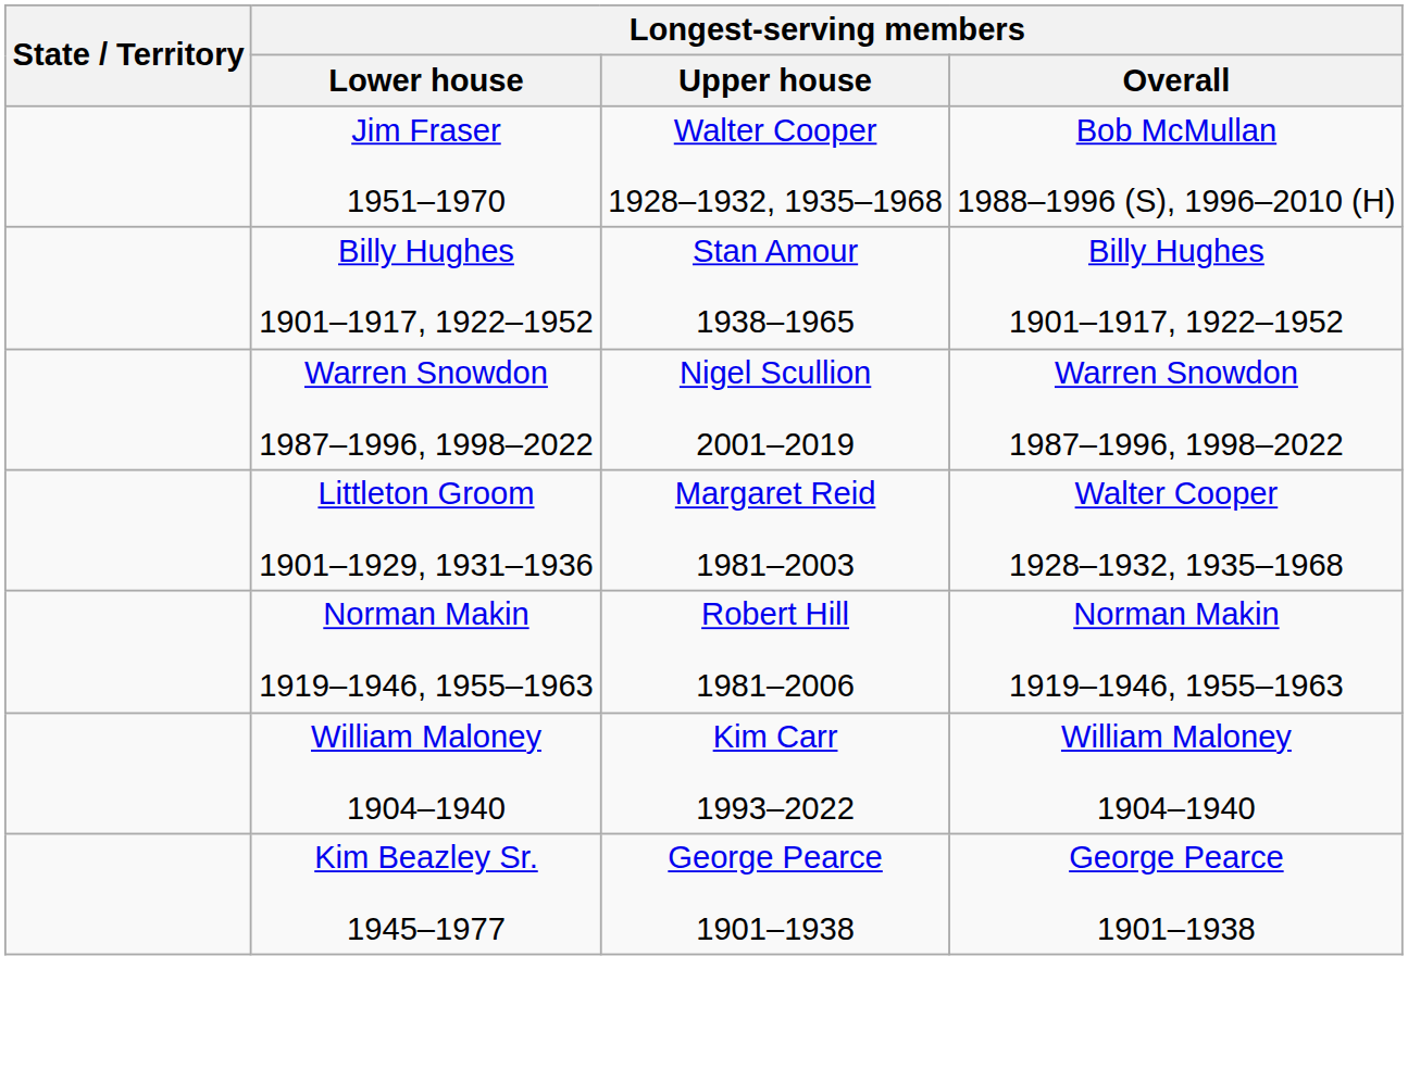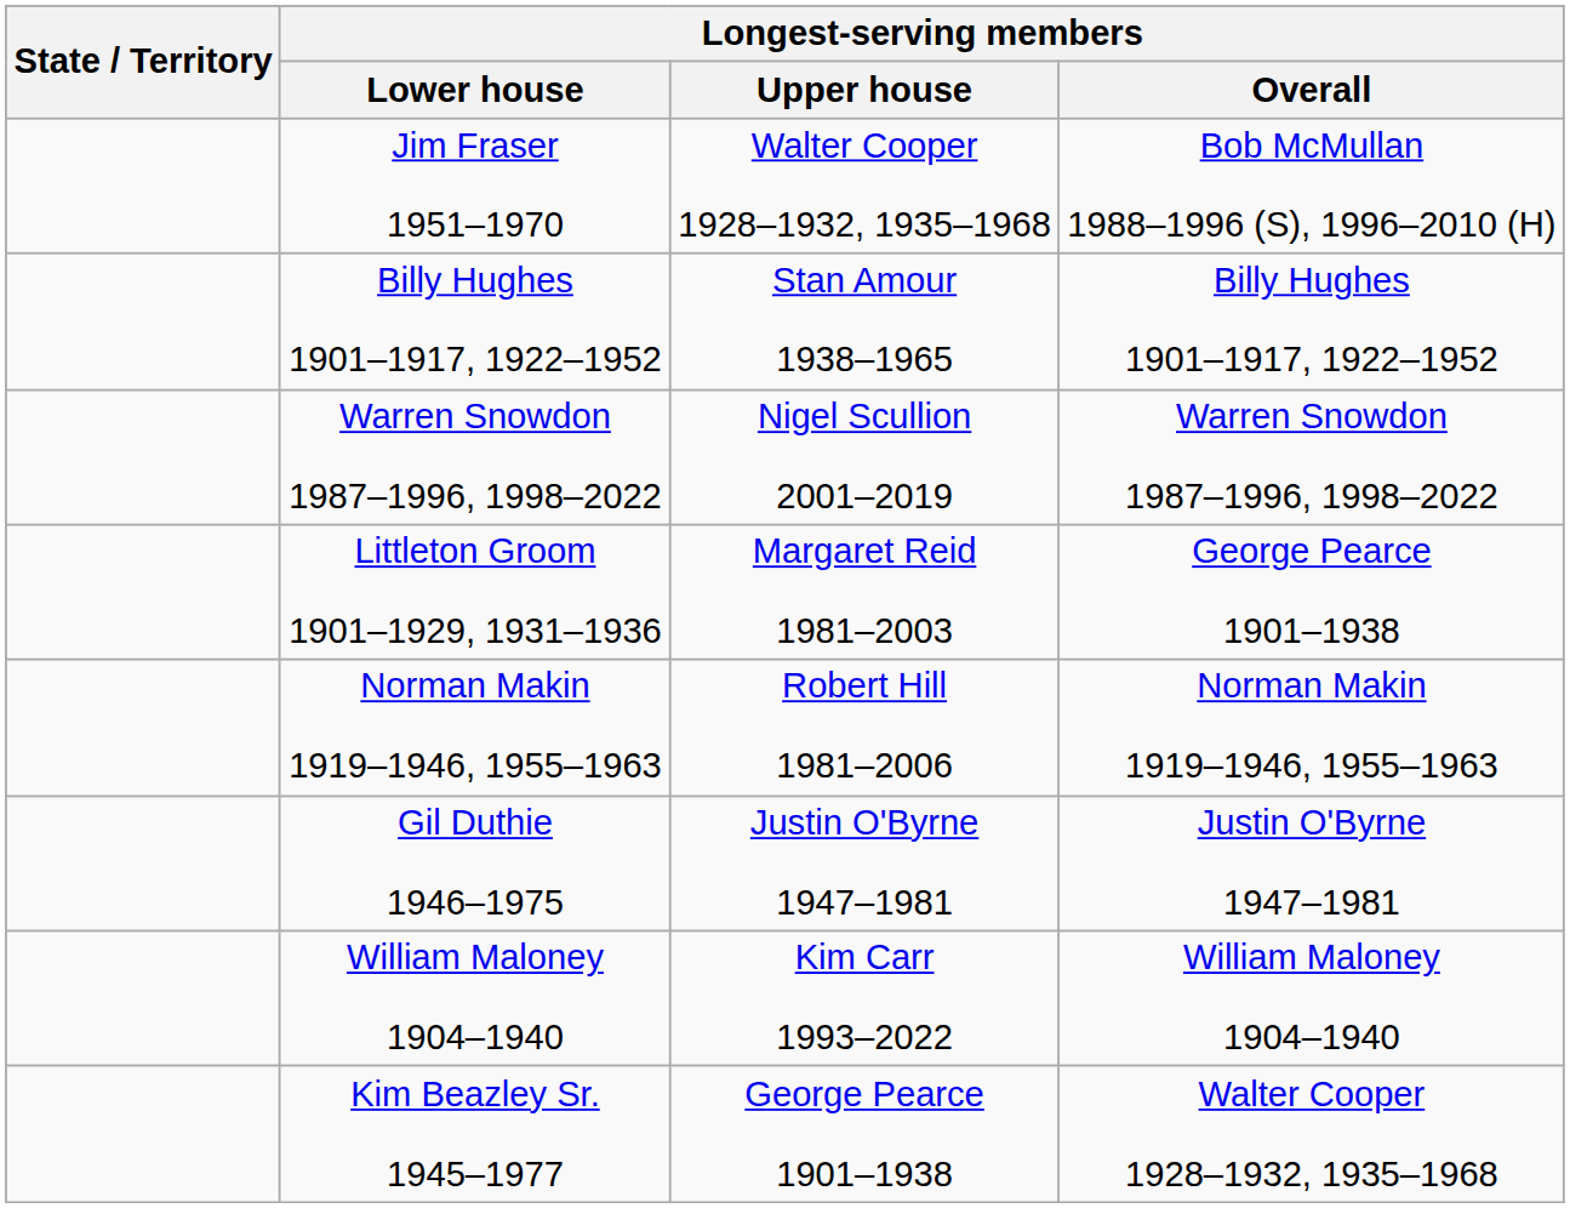Littleton Groom 1901–1929, 1931–1936 | Longest-serving members / Overall: Walter Cooper 1928–1932, 1935–1968 -> George Pearce 1901–1938
+ row: Gil Duthie 1946–1975 | Justin O'Byrne 1947–1981 | Justin O'Byrne 1947–1981
Kim Beazley Sr. 1945–1977 | Longest-serving members / Overall: George Pearce 1901–1938 -> Walter Cooper 1928–1932, 1935–1968
